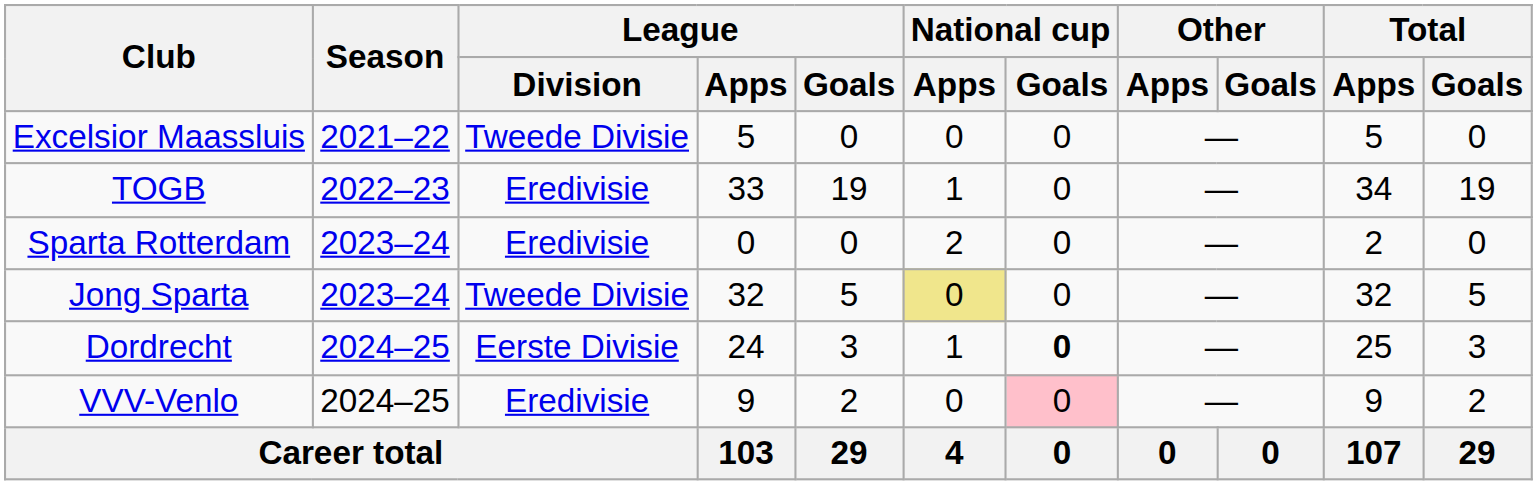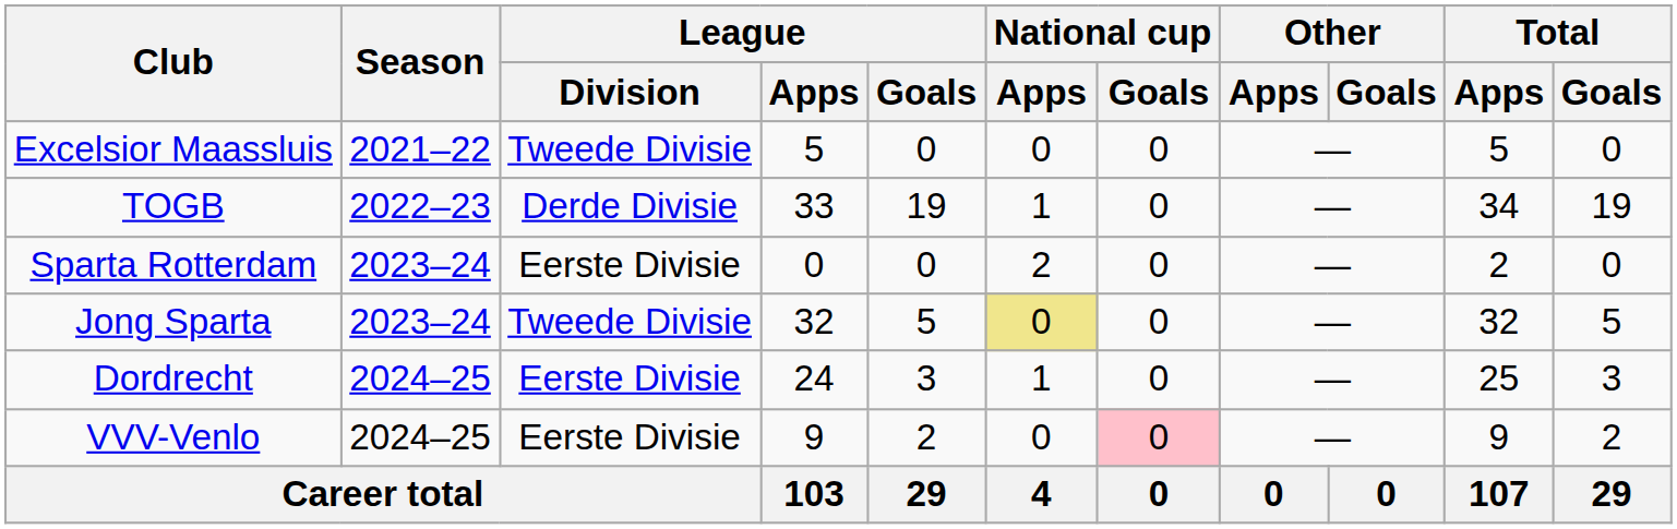TOGB | League / Division: Eredivisie -> Derde Divisie
Sparta Rotterdam | League / Division: Eredivisie -> Eerste Divisie
Dordrecht | National cup / Goals: bold -> normal
VVV-Venlo | League / Division: Eredivisie -> Eerste Divisie
